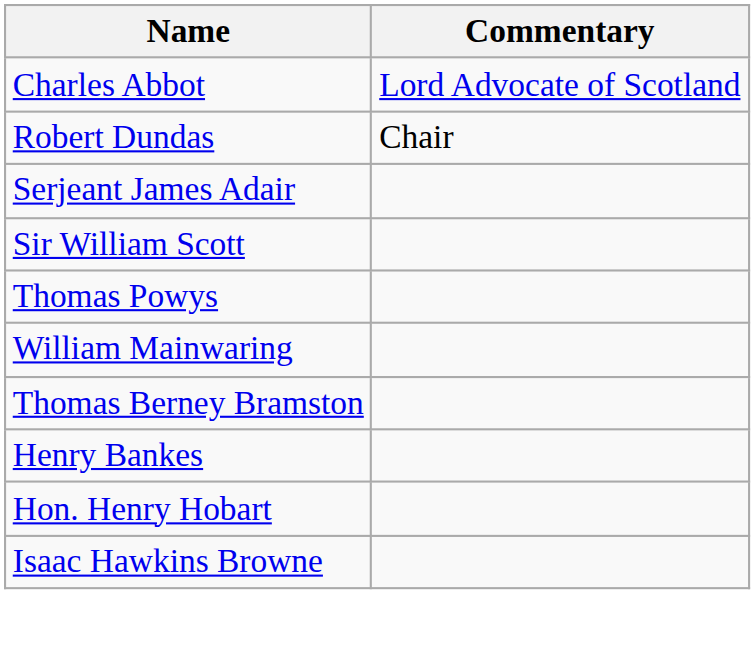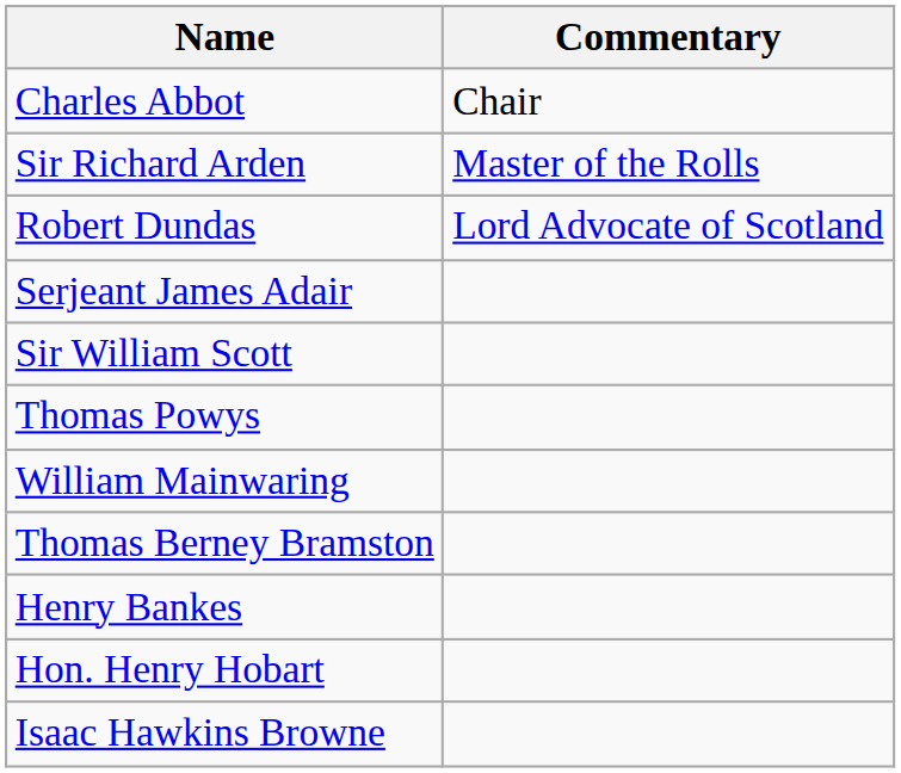Charles Abbot | Commentary: Lord Advocate of Scotland -> Chair
+ row: Sir Richard Arden | Master of the Rolls
Robert Dundas | Commentary: Chair -> Lord Advocate of Scotland
